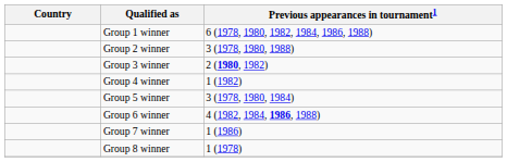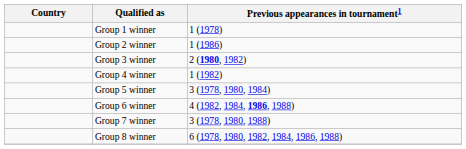Group 1 winner | Previous appearances in tournament1: 6 (1978, 1980, 1982, 1984, 1986, 1988) -> 1 (1978)
Group 2 winner | Previous appearances in tournament1: 3 (1978, 1980, 1988) -> 1 (1986)
Group 7 winner | Previous appearances in tournament1: 1 (1986) -> 3 (1978, 1980, 1988)
Group 8 winner | Previous appearances in tournament1: 1 (1978) -> 6 (1978, 1980, 1982, 1984, 1986, 1988)
